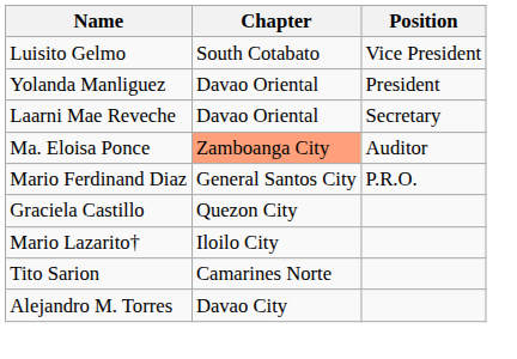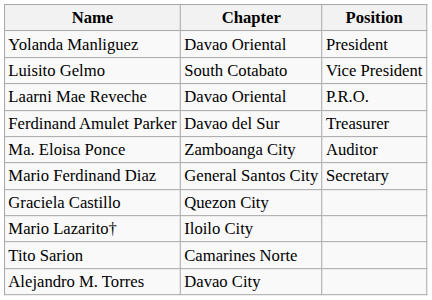rows swapped: Yolanda Manliguez <-> Luisito Gelmo
Laarni Mae Reveche | Position: Secretary -> P.R.O.
+ row: Ferdinand Amulet Parker | Davao del Sur | Treasurer
Ma. Eloisa Ponce | Chapter: lightsalmon background -> no background
Mario Ferdinand Diaz | Position: P.R.O. -> Secretary
